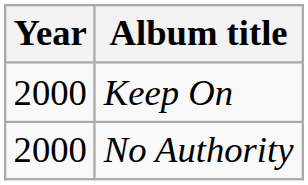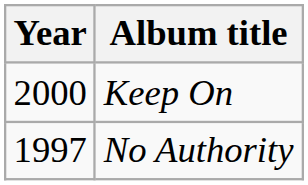No Authority | Year: 2000 -> 1997
